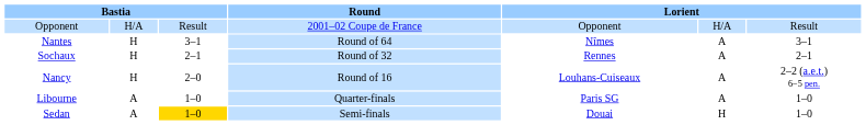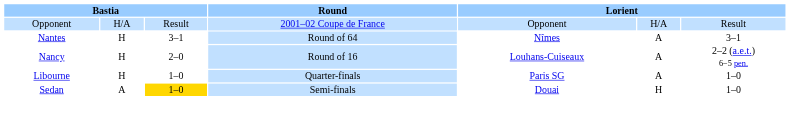- row: Sochaux | H | 2–1 | Round of 32 | Rennes | A | 2–1
Libourne | column 2: A -> H
